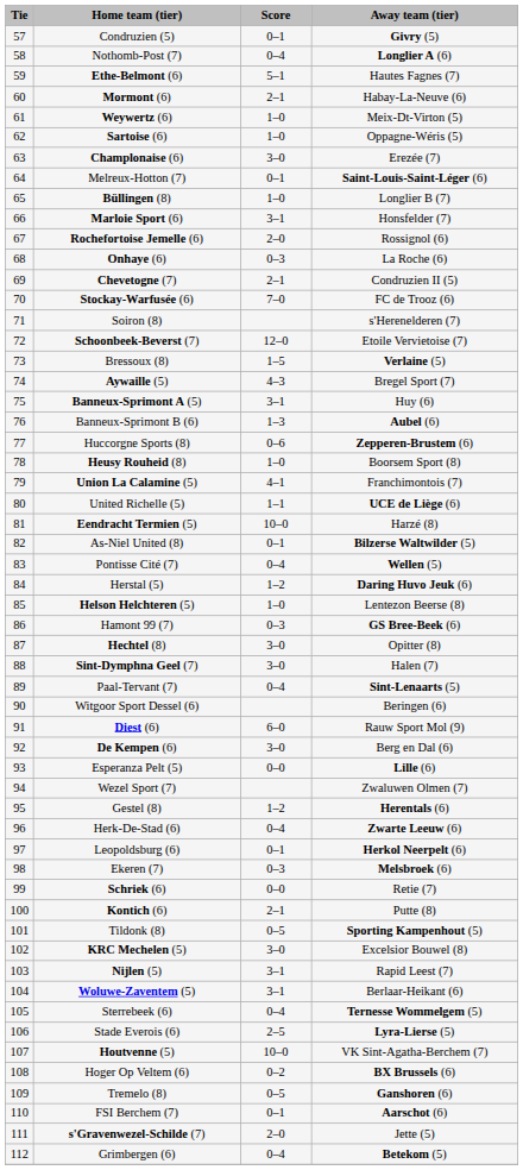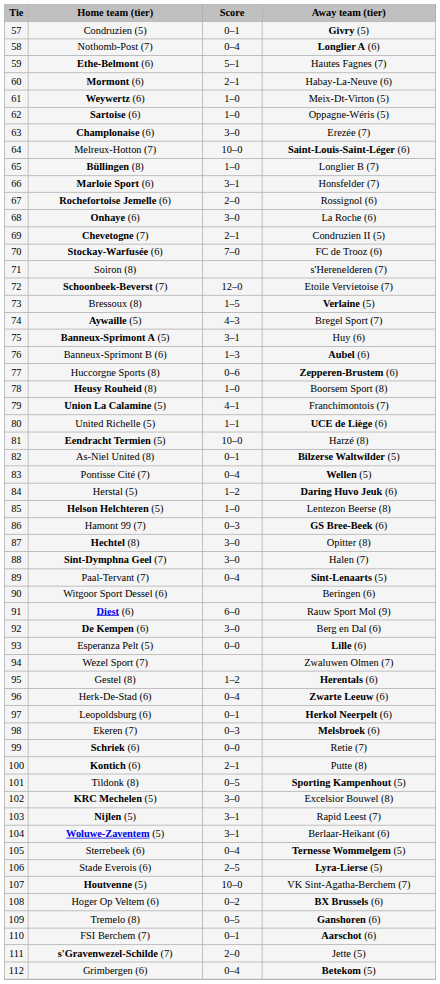Melreux-Hotton (7) | Score: 0–1 -> 10–0
Onhaye (6) | Score: 0–3 -> 3–0
